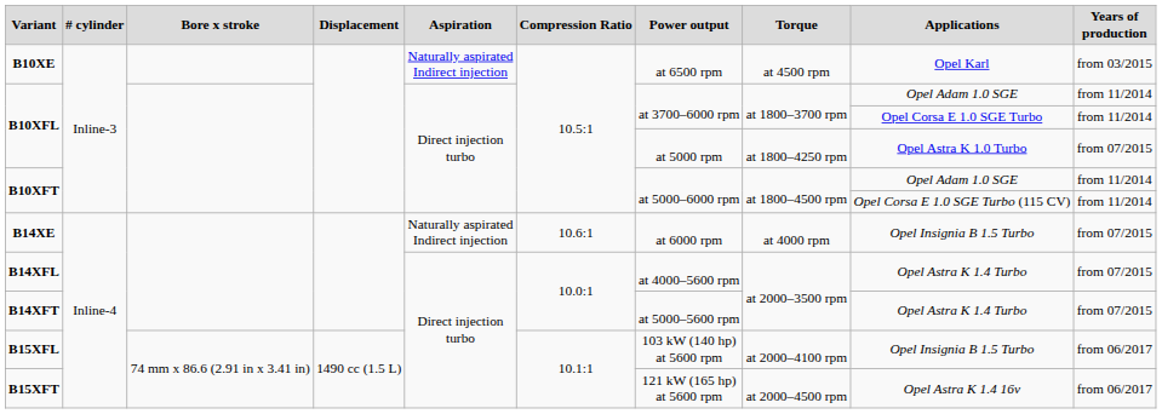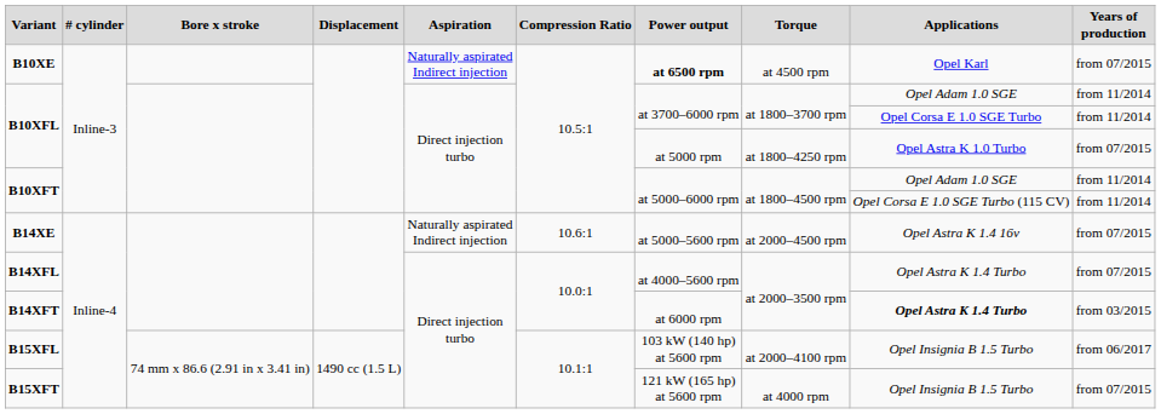B10XE | Power output: normal -> bold
B10XE | Years of production: from 03/2015 -> from 07/2015
B14XE | Power output: at 6000 rpm -> at 5000–5600 rpm
B14XE | Torque: at 4000 rpm -> at 2000–4500 rpm
B14XE | Applications: Opel Insignia B 1.5 Turbo -> Opel Astra K 1.4 16v
B14XFT | Power output: at 5000–5600 rpm -> at 6000 rpm
B14XFT | Applications: normal -> bold
B14XFT | Years of production: from 07/2015 -> from 03/2015
B15XFT | Torque: at 2000–4500 rpm -> at 4000 rpm
B15XFT | Applications: Opel Astra K 1.4 16v -> Opel Insignia B 1.5 Turbo
B15XFT | Years of production: from 06/2017 -> from 07/2015
